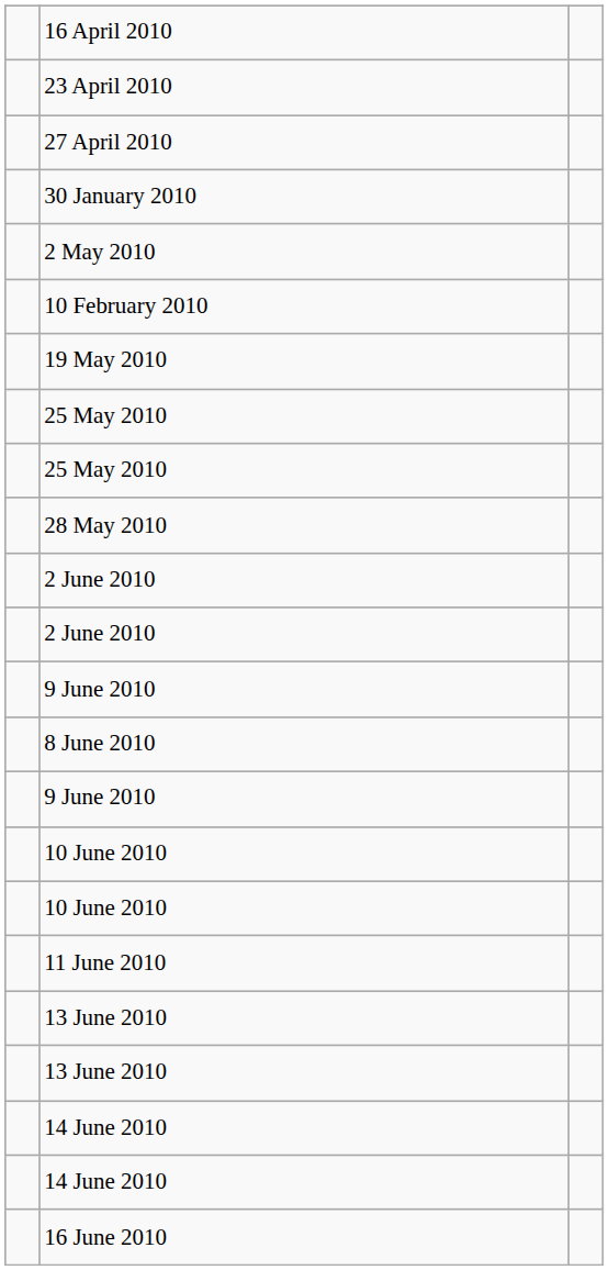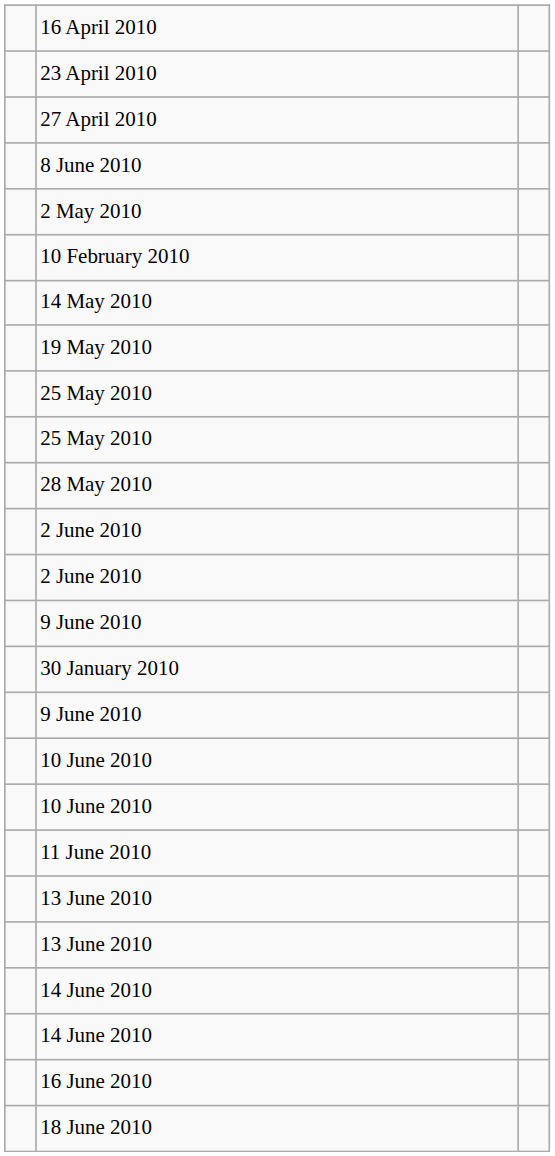rows swapped: 30 January 2010 <-> 8 June 2010
+ row: 14 May 2010
+ row: 18 June 2010
